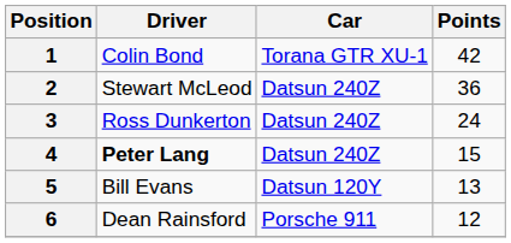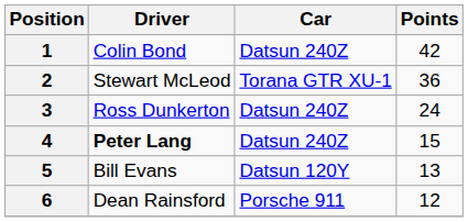1 | Car: Torana GTR XU-1 -> Datsun 240Z
2 | Car: Datsun 240Z -> Torana GTR XU-1
